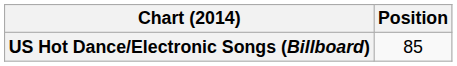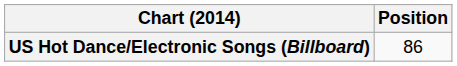US Hot Dance/Electronic Songs (Billboard) | Position: 85 -> 86
